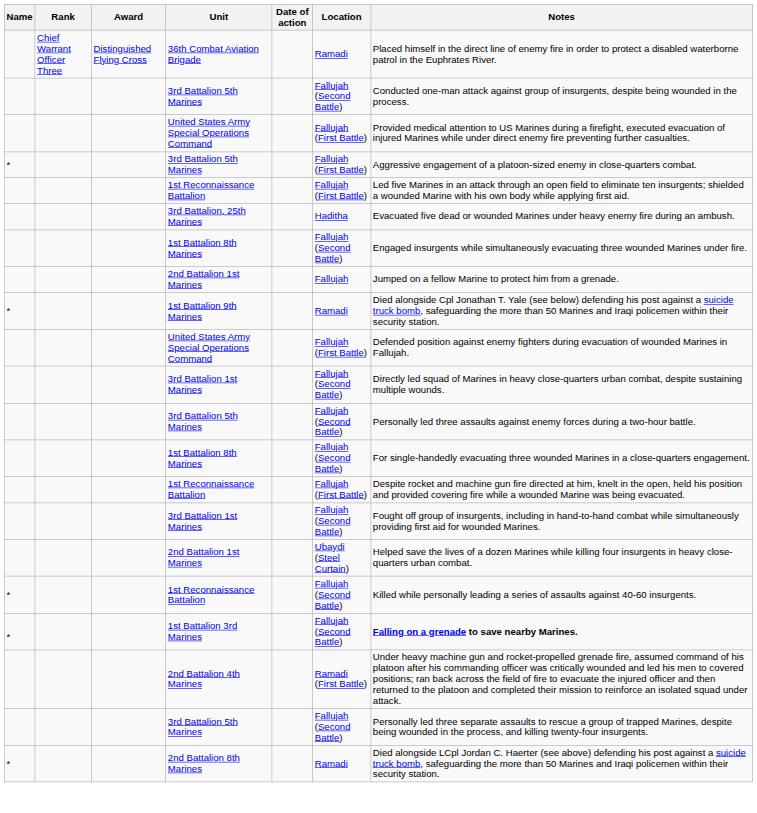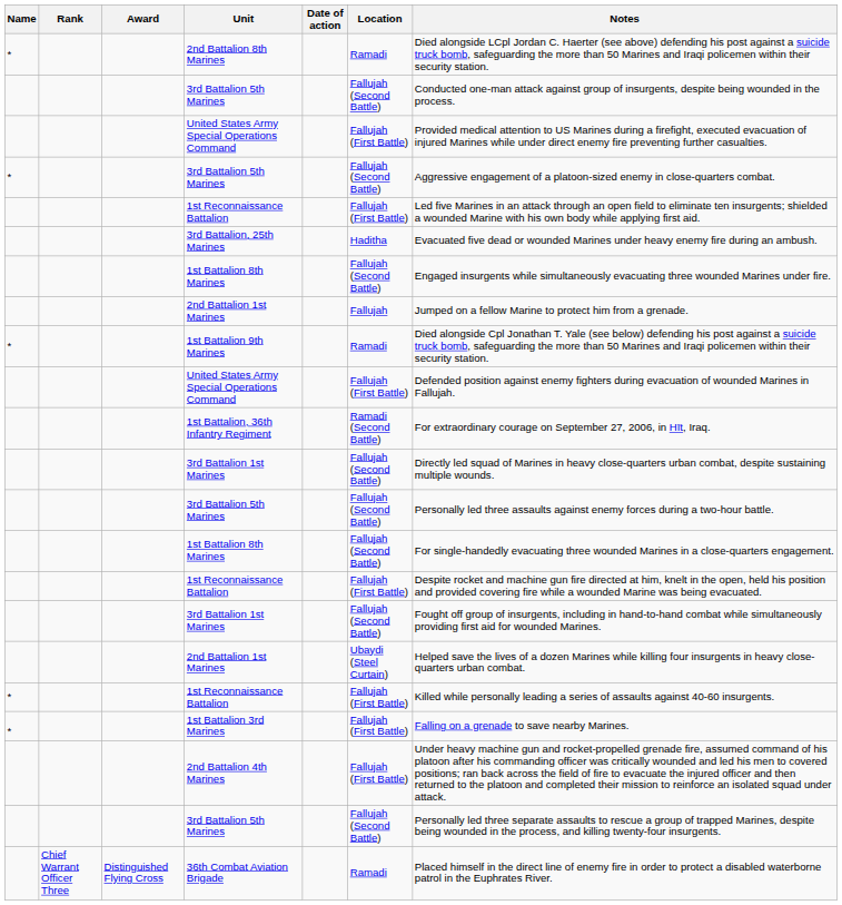rows swapped: 36th Combat Aviation Brigade <-> 2nd Battalion 8th Marines
* / 3rd Battalion 5th Marines | Location: Fallujah (First Battle) -> Fallujah (Second Battle)
+ row: 1st Battalion, 36th Infantry Regiment | Ramadi (Second Battle) | For extraordinary courage on September 27, 2006, in Hīt, Iraq.
* / 1st Reconnaissance Battalion | Location: Fallujah (Second Battle) -> Fallujah (First Battle)
1st Battalion 3rd Marines | Location: Fallujah (Second Battle) -> Fallujah (First Battle)
1st Battalion 3rd Marines | Notes: bold -> normal
2nd Battalion 4th Marines | Location: Ramadi (First Battle) -> Fallujah (First Battle)
